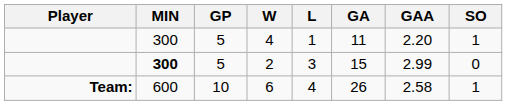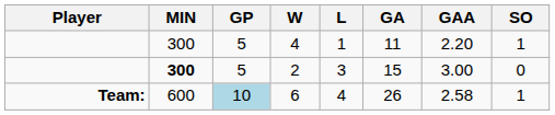2 | GAA: 2.99 -> 3.00
6 | GP: no background -> lightblue background
